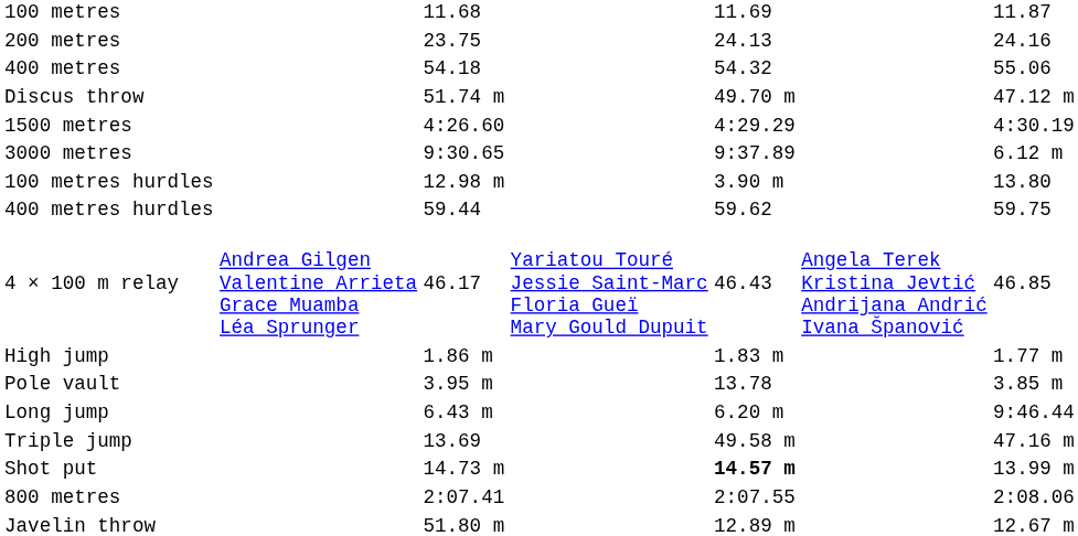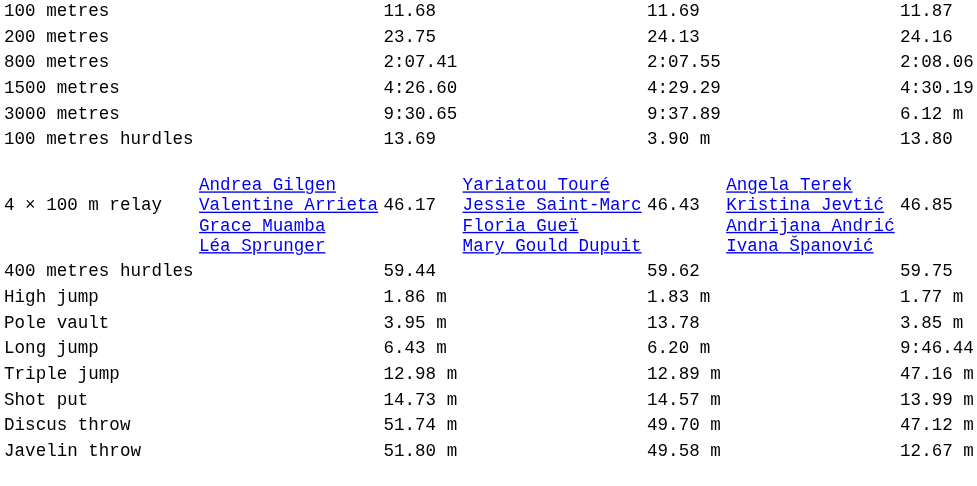- row: 400 metres | 54.18 | 54.32 | 55.06
rows swapped: 800 metres <-> Discus throw
100 metres hurdles | column 3: 12.98 m -> 13.69
rows swapped: 400 metres hurdles <-> 4 × 100 m relay
Triple jump | column 3: 13.69 -> 12.98 m
Triple jump | column 5: 49.58 m -> 12.89 m
Shot put | column 5: bold -> normal
Javelin throw | column 5: 12.89 m -> 49.58 m
